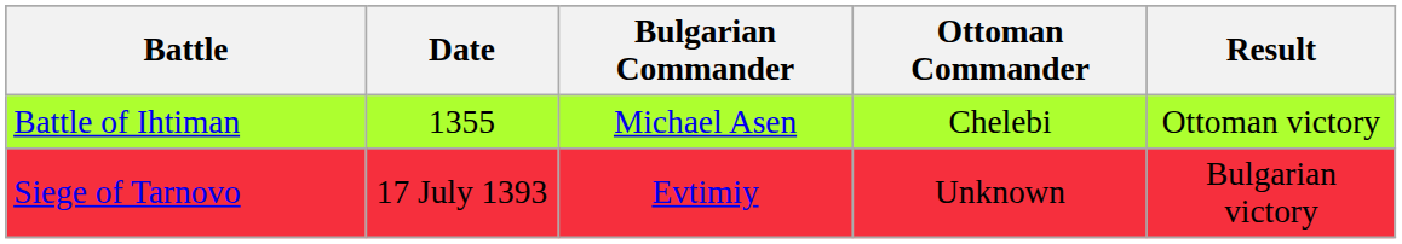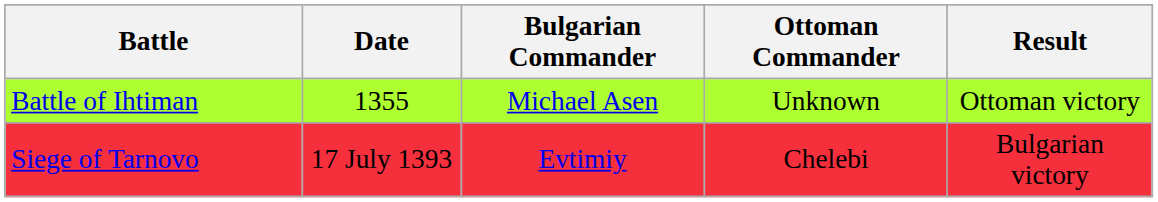Battle of Ihtiman | Ottoman Commander: Chelebi -> Unknown
Siege of Tarnovo | Ottoman Commander: Unknown -> Chelebi
